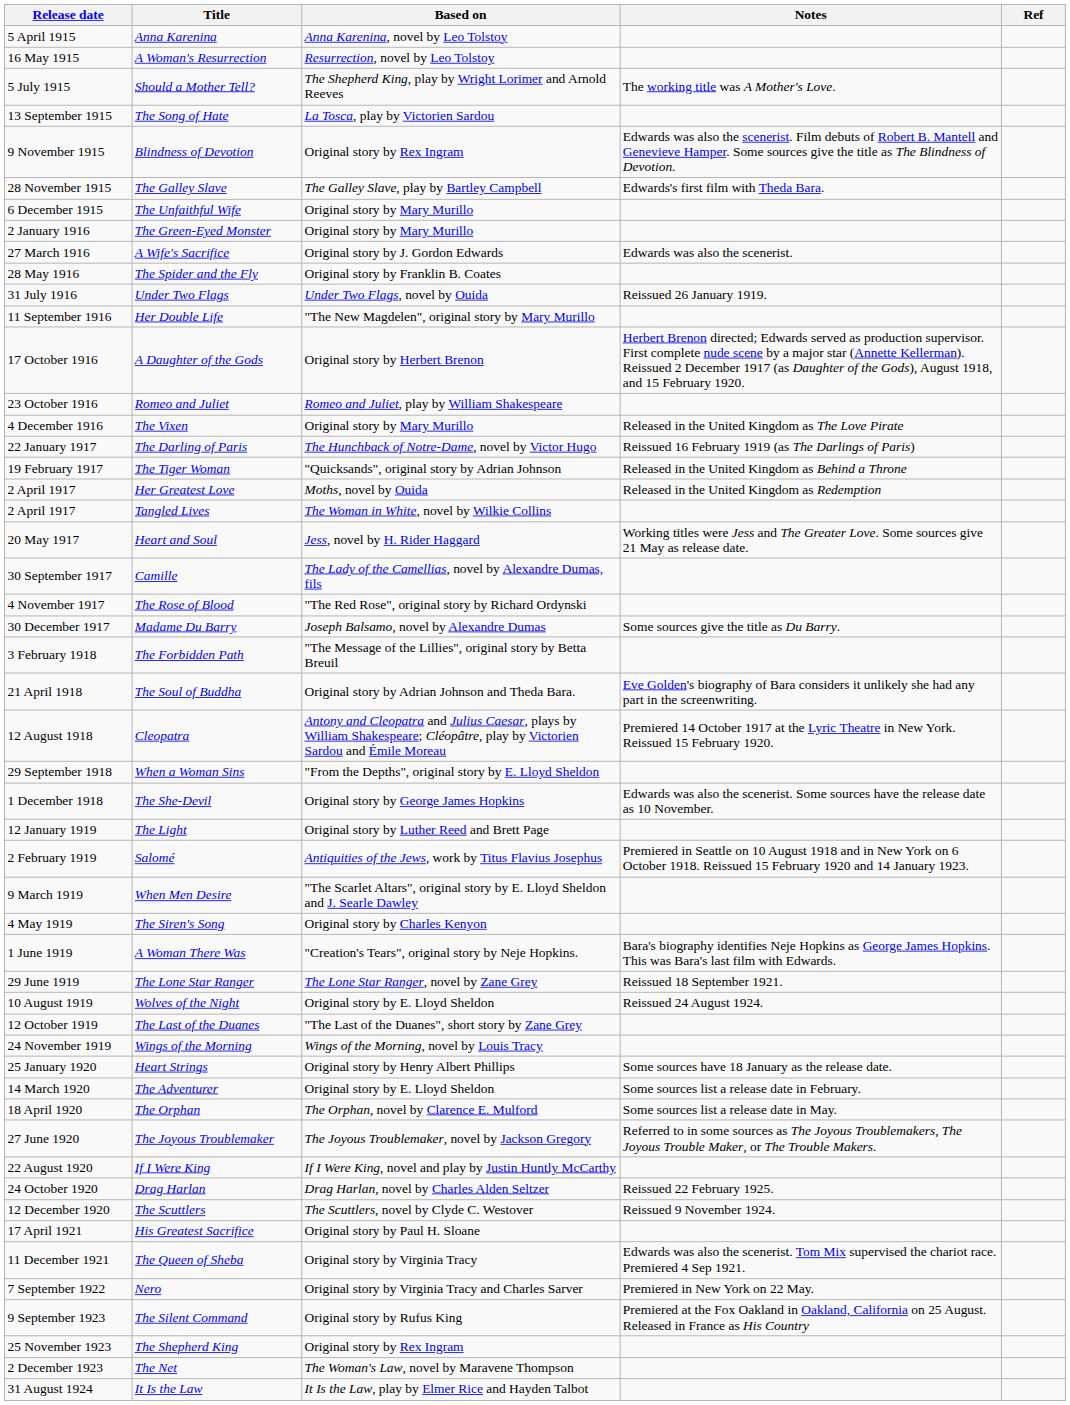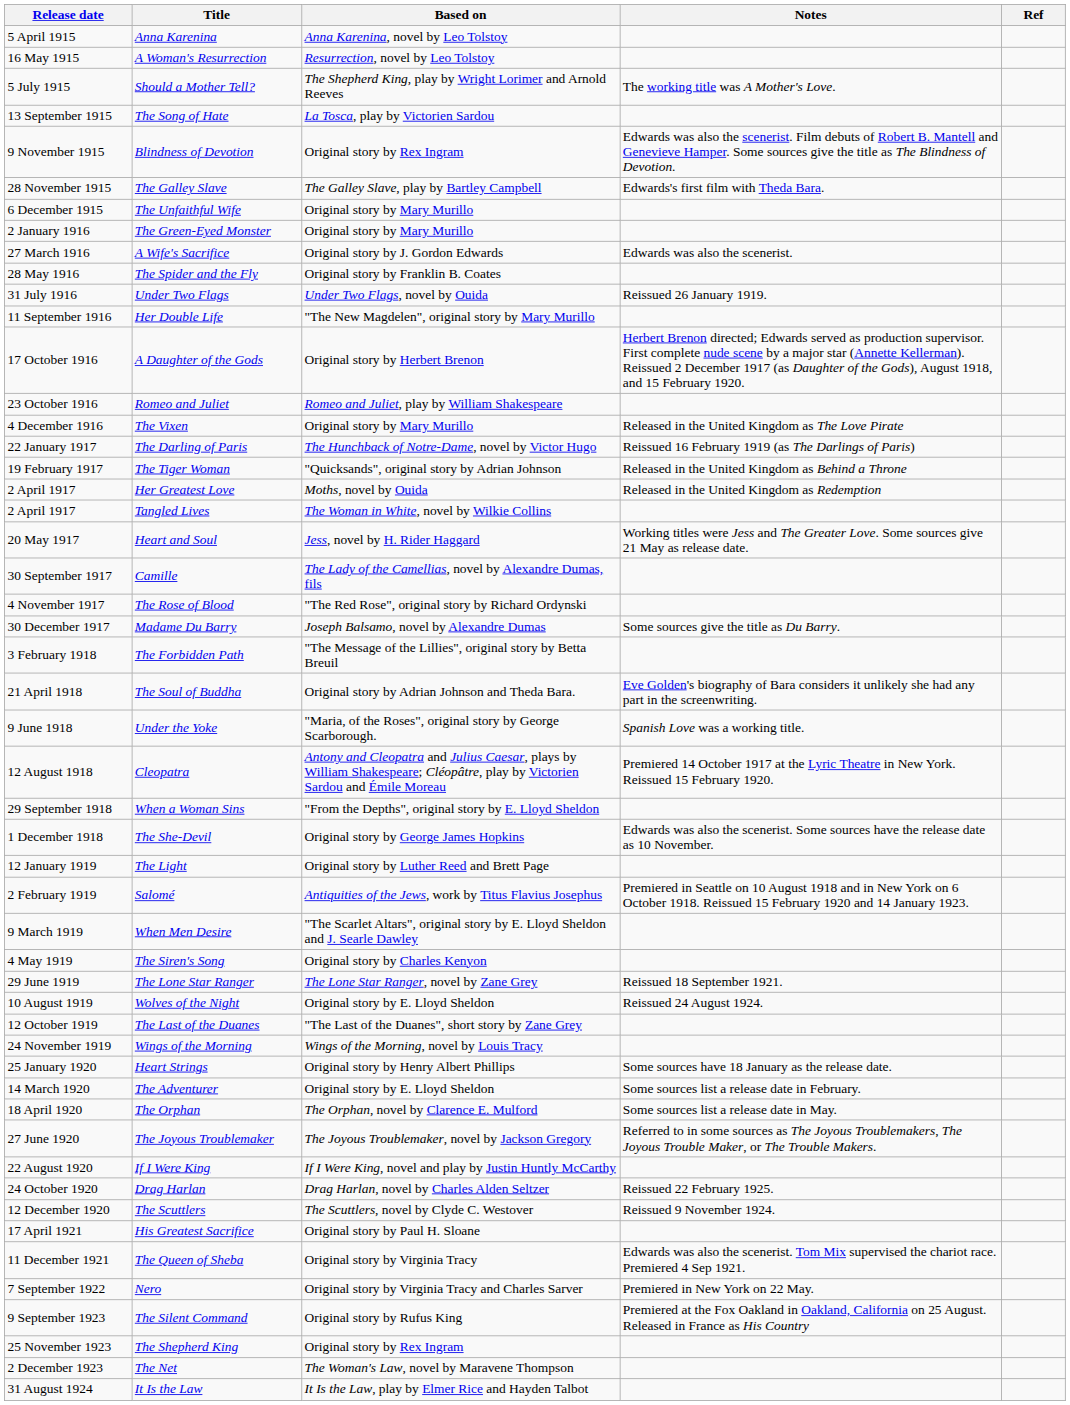+ row: 9 June 1918 | Under the Yoke | "Maria, of the Roses", original story by George Scarborough. | Spanish Love was a working title.
- row: 1 June 1919 | A Woman There Was | "Creation's Tears", original story by Neje Hopkins. | Bara's biography identifies Neje Hopkins as George James Hopkins. This was Bara's last film with Edwards.
